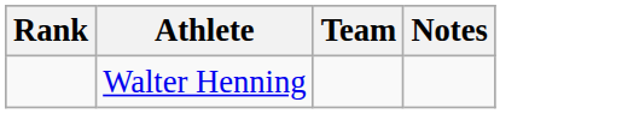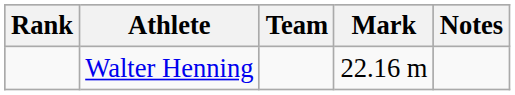+ column: Mark | 22.16 m
